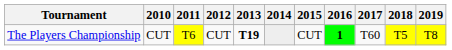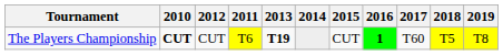columns swapped: 2011 <-> 2012
The Players Championship | 2010: normal -> bold
